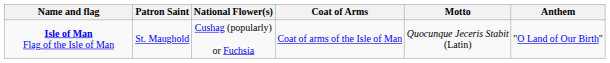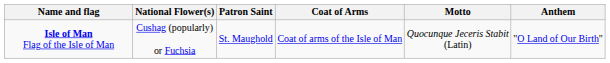columns swapped: Patron Saint <-> National Flower(s)
